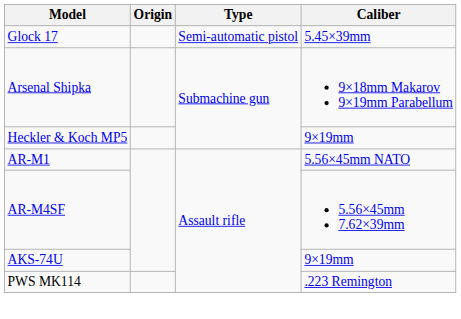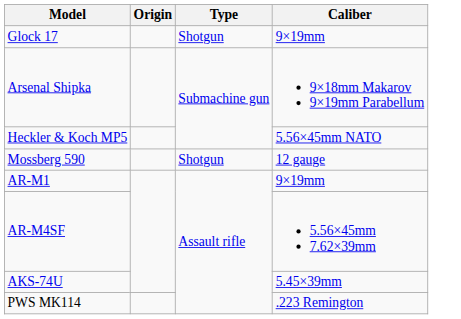Glock 17 | Type: Semi-automatic pistol -> Shotgun
Glock 17 | Caliber: 5.45×39mm -> 9×19mm
Heckler & Koch MP5 | Caliber: 9×19mm -> 5.56×45mm NATO
+ row: Mossberg 590 | Shotgun | 12 gauge
AR-M1 | Caliber: 5.56×45mm NATO -> 9×19mm
AKS-74U | Caliber: 9×19mm -> 5.45×39mm
